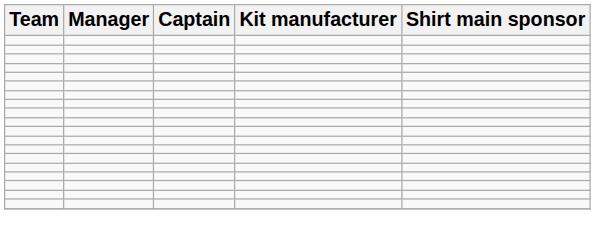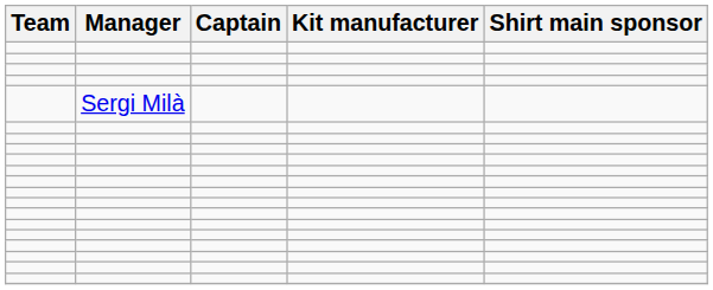+ row: Sergi Milà
